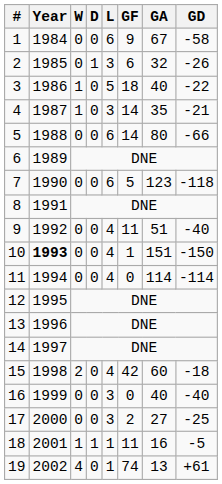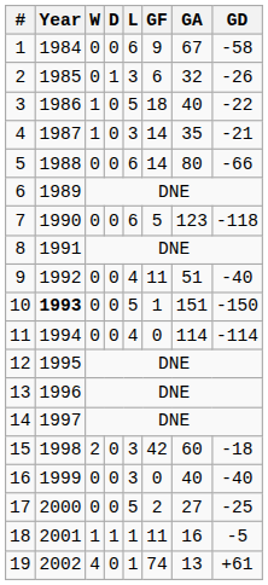10 | L: 4 -> 5
15 | L: 4 -> 3
17 | L: 3 -> 5
